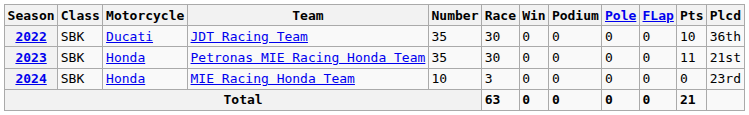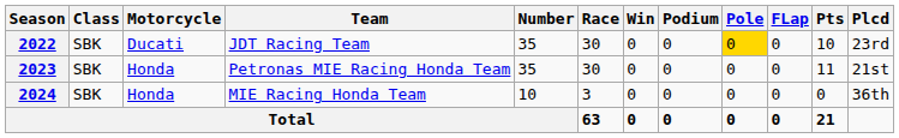2022 | Pole: no background -> gold background
2022 | Plcd: 36th -> 23rd
2024 | Plcd: 23rd -> 36th
